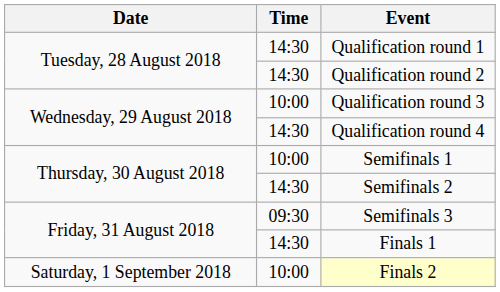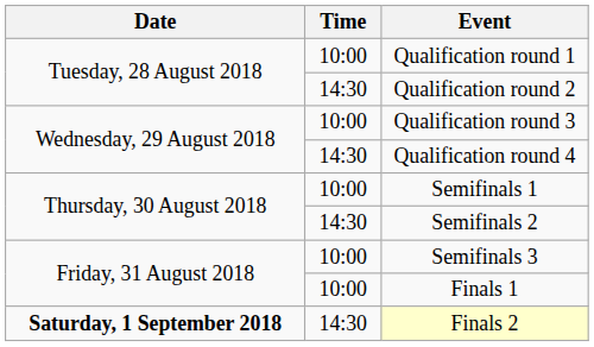Qualification round 1 | Time: 14:30 -> 10:00
Semifinals 3 | Time: 09:30 -> 10:00
Finals 1 | Time: 14:30 -> 10:00
Finals 2 | Date: normal -> bold
Finals 2 | Time: 10:00 -> 14:30
